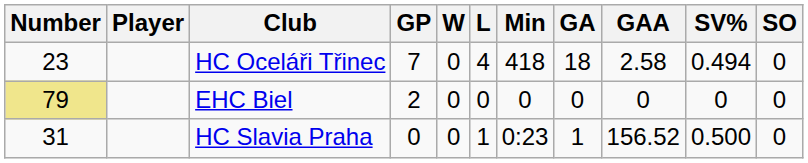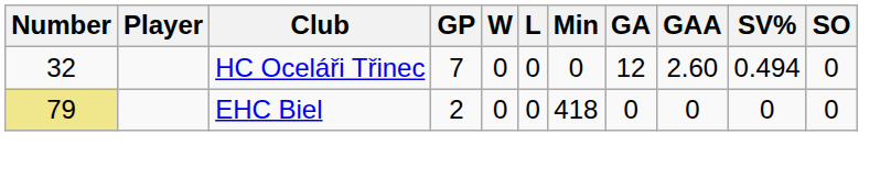HC Oceláři Třinec | Number: 23 -> 32
HC Oceláři Třinec | L: 4 -> 0
HC Oceláři Třinec | Min: 418 -> 0
HC Oceláři Třinec | GA: 18 -> 12
HC Oceláři Třinec | GAA: 2.58 -> 2.60
EHC Biel | Min: 0 -> 418
- row: 31 | HC Slavia Praha | 0 | 0 | 1 | 0:23 | 1 | 156.52 | 0.500 | 0
